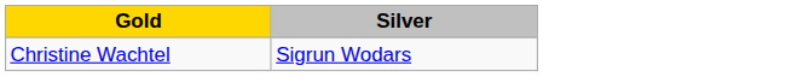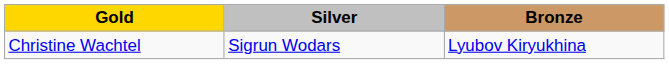+ column: Bronze | Lyubov Kiryukhina
